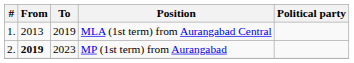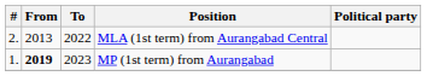MLA (1st term) from Aurangabad Central | #: 1. -> 2.
MLA (1st term) from Aurangabad Central | To: 2019 -> 2022
MP (1st term) from Aurangabad | #: 2. -> 1.
